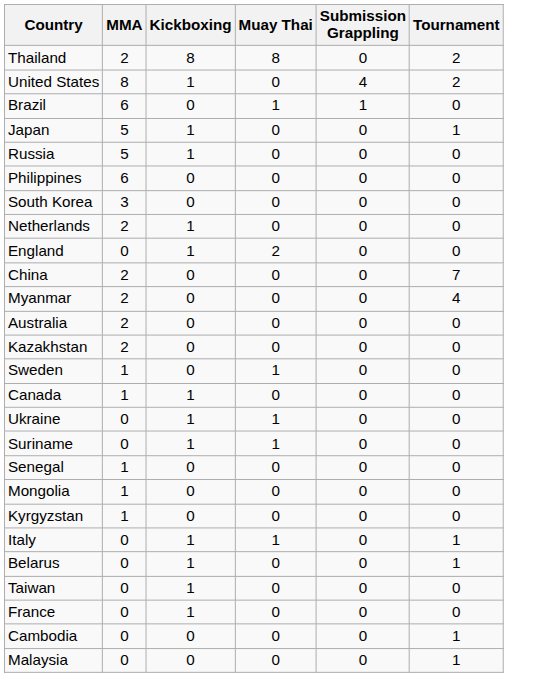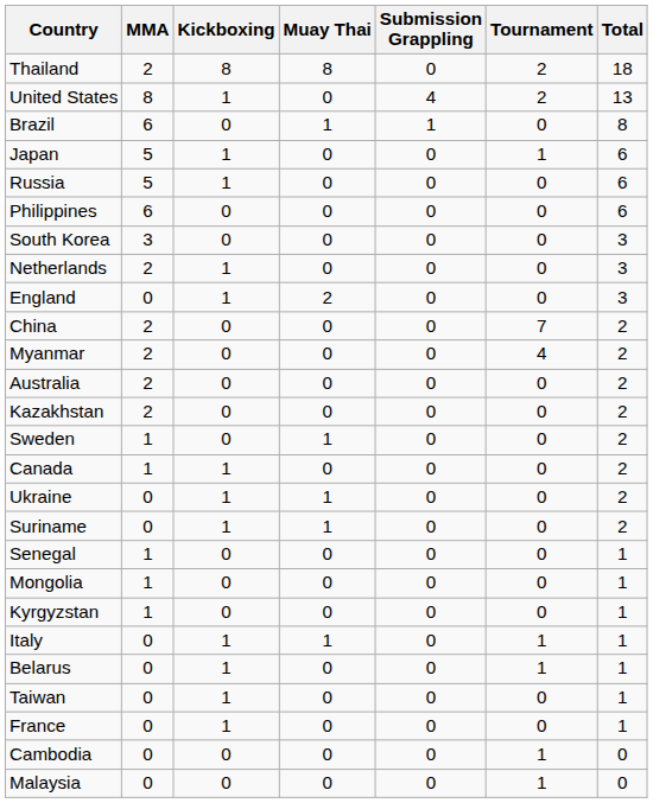+ column: Total | 18 | 13 | 8 | 6 | 6 | 6 | 3 | 3 | 3 | 2 | 2 | 2 | 2 | 2 | 2 | 2 | 2 | 1 | 1 | 1 | 1 | 1 | 1 | 1 | 0 | 0
